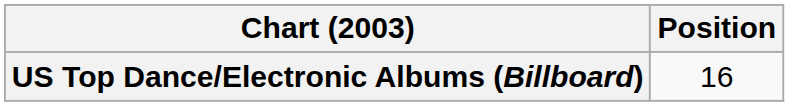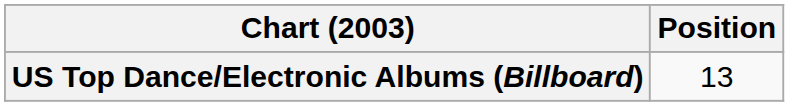US Top Dance/Electronic Albums (Billboard) | Position: 16 -> 13
